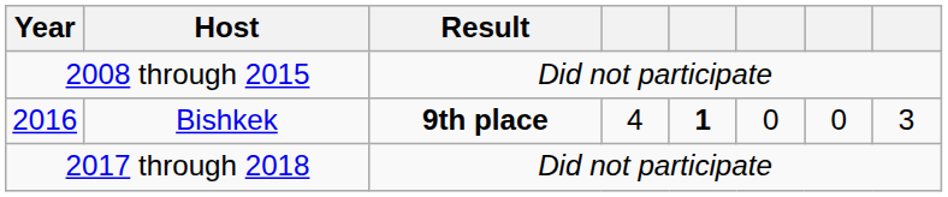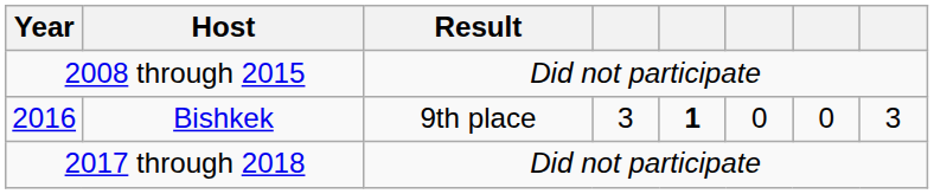2016 | Result: bold -> normal
2016 | column 4: 4 -> 3
